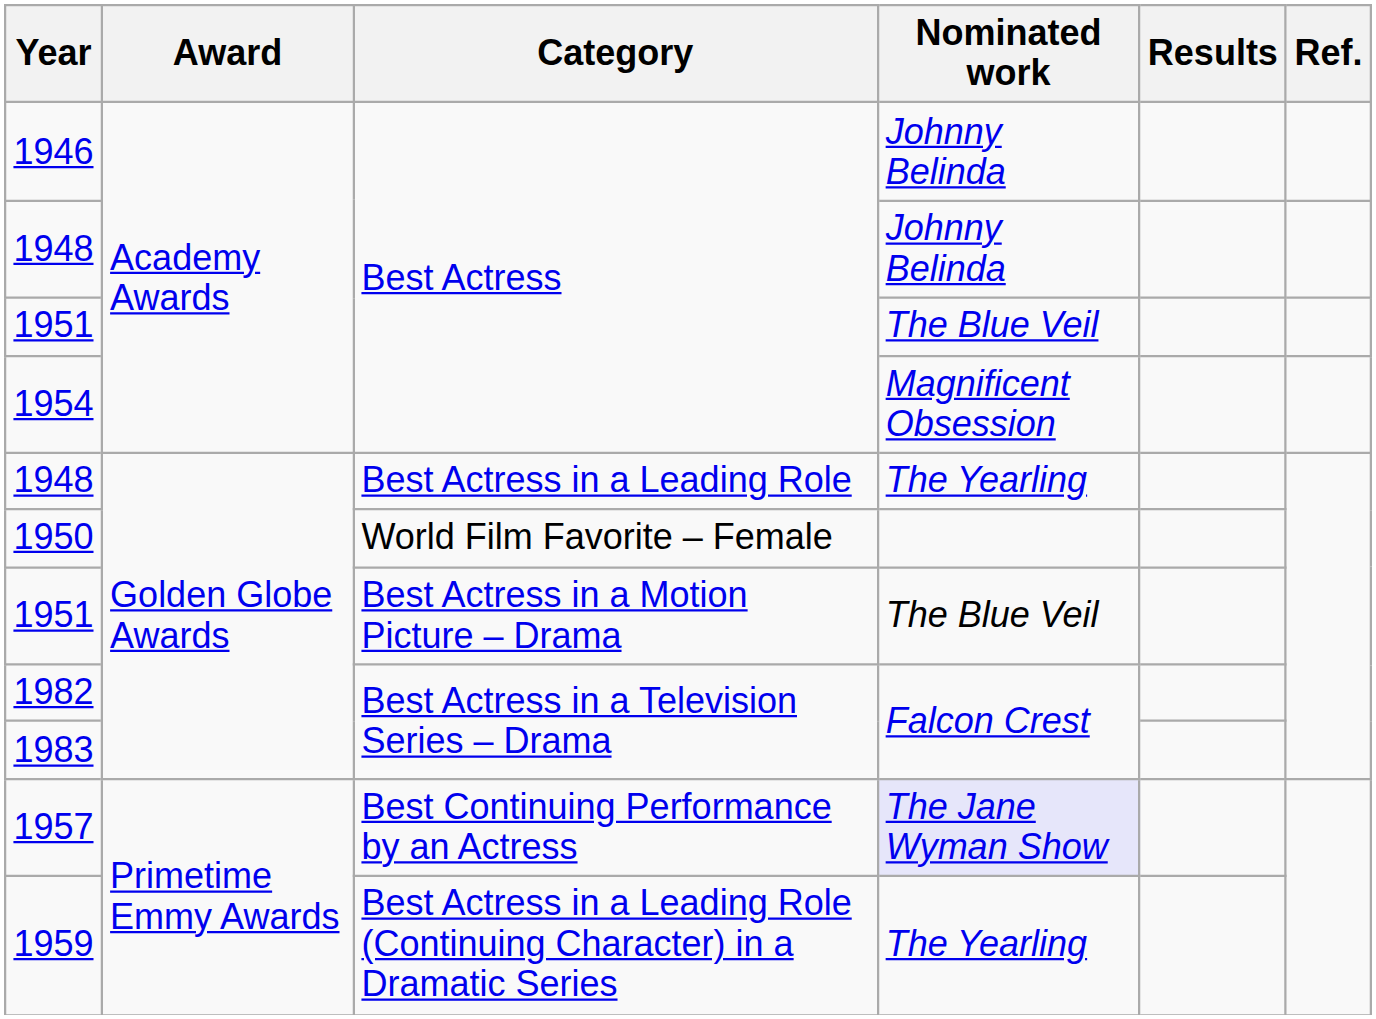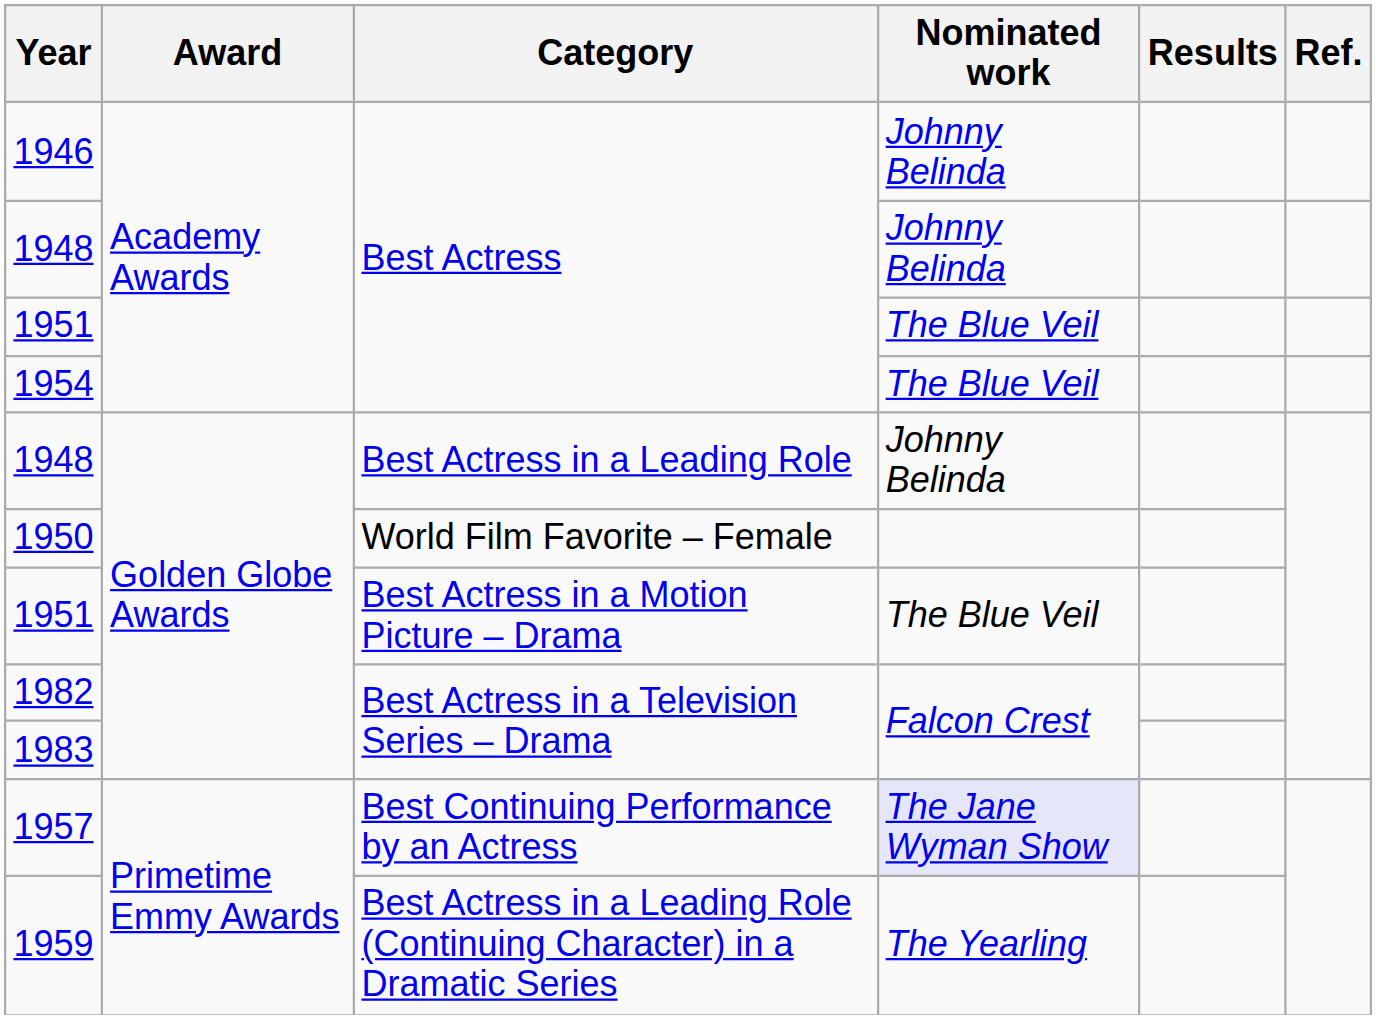1954 | Nominated work: Magnificent Obsession -> The Blue Veil
1948 / Best Actress in a Leading Role | Nominated work: The Yearling -> Johnny Belinda
